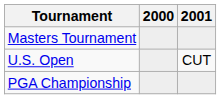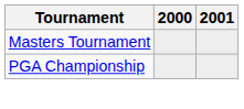- row: U.S. Open | CUT
